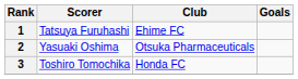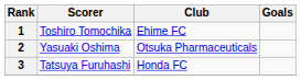1 | Scorer: Tatsuya Furuhashi -> Toshiro Tomochika
3 | Scorer: Toshiro Tomochika -> Tatsuya Furuhashi
